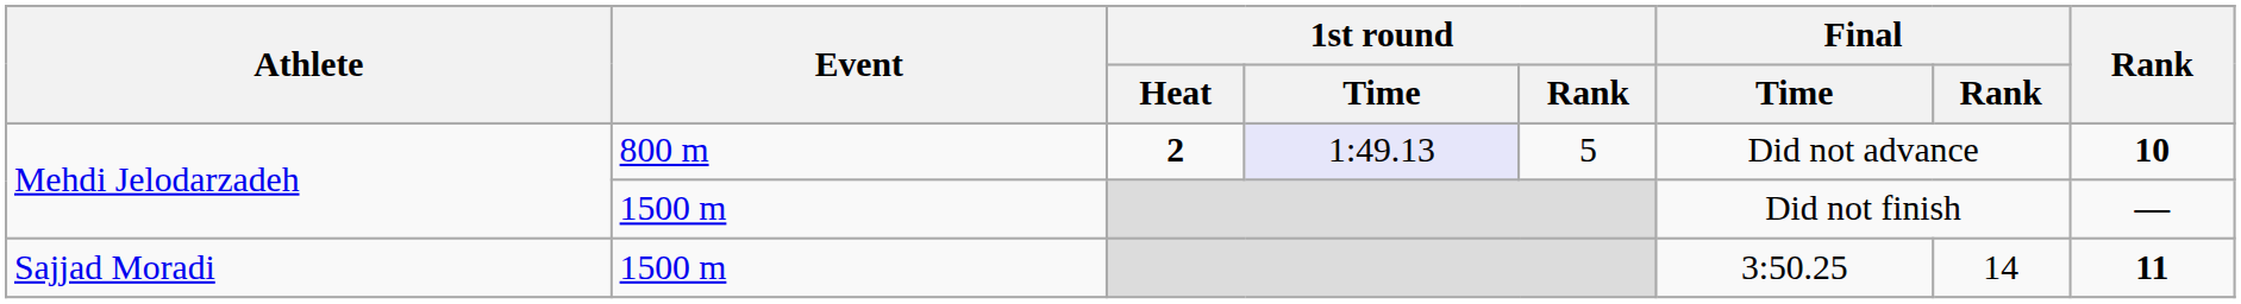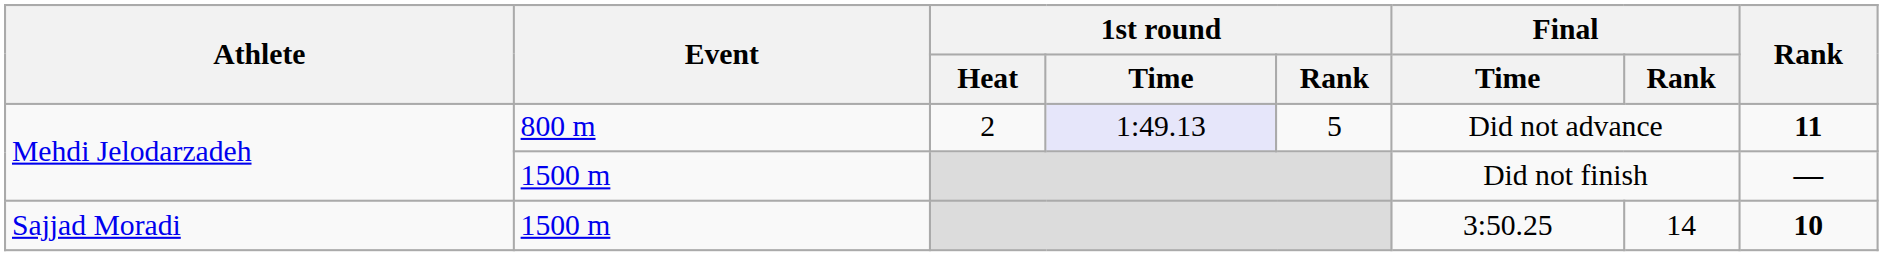Mehdi Jelodarzadeh / 800 m | 1st round / Heat: bold -> normal
Mehdi Jelodarzadeh / 800 m | Rank: 10 -> 11
Sajjad Moradi | Rank: 11 -> 10
